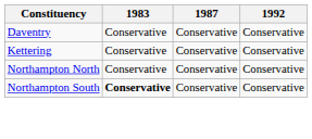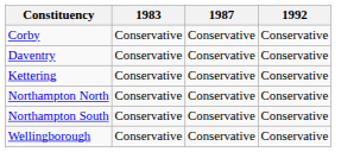+ row: Corby | Conservative | Conservative | Conservative
Northampton South | 1983: bold -> normal
+ row: Wellingborough | Conservative | Conservative | Conservative
